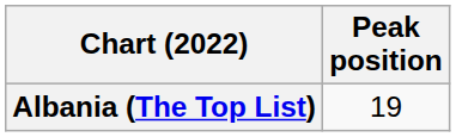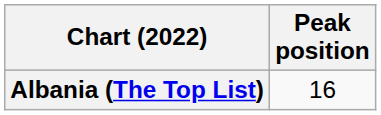Albania (The Top List) | Peak position: 19 -> 16
